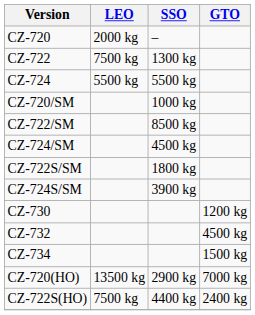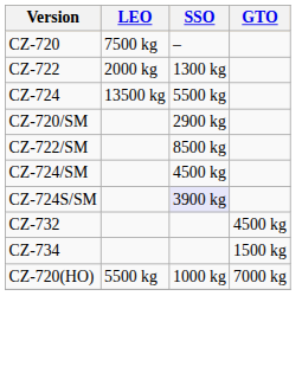CZ-720 | LEO: 2000 kg -> 7500 kg
CZ-722 | LEO: 7500 kg -> 2000 kg
CZ-724 | LEO: 5500 kg -> 13500 kg
CZ-720/SM | SSO: 1000 kg -> 2900 kg
- row: CZ-722S/SM | 1800 kg
CZ-724S/SM | SSO: no background -> lavender background
- row: CZ-730 | 1200 kg
CZ-720(HO) | LEO: 13500 kg -> 5500 kg
CZ-720(HO) | SSO: 2900 kg -> 1000 kg
- row: CZ-722S(HO) | 7500 kg | 4400 kg | 2400 kg
